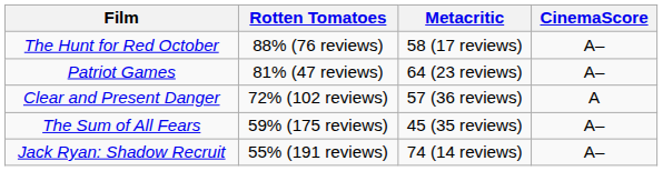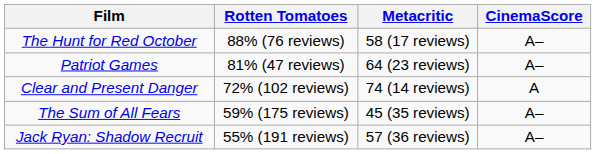Clear and Present Danger | Metacritic: 57 (36 reviews) -> 74 (14 reviews)
Jack Ryan: Shadow Recruit | Metacritic: 74 (14 reviews) -> 57 (36 reviews)
